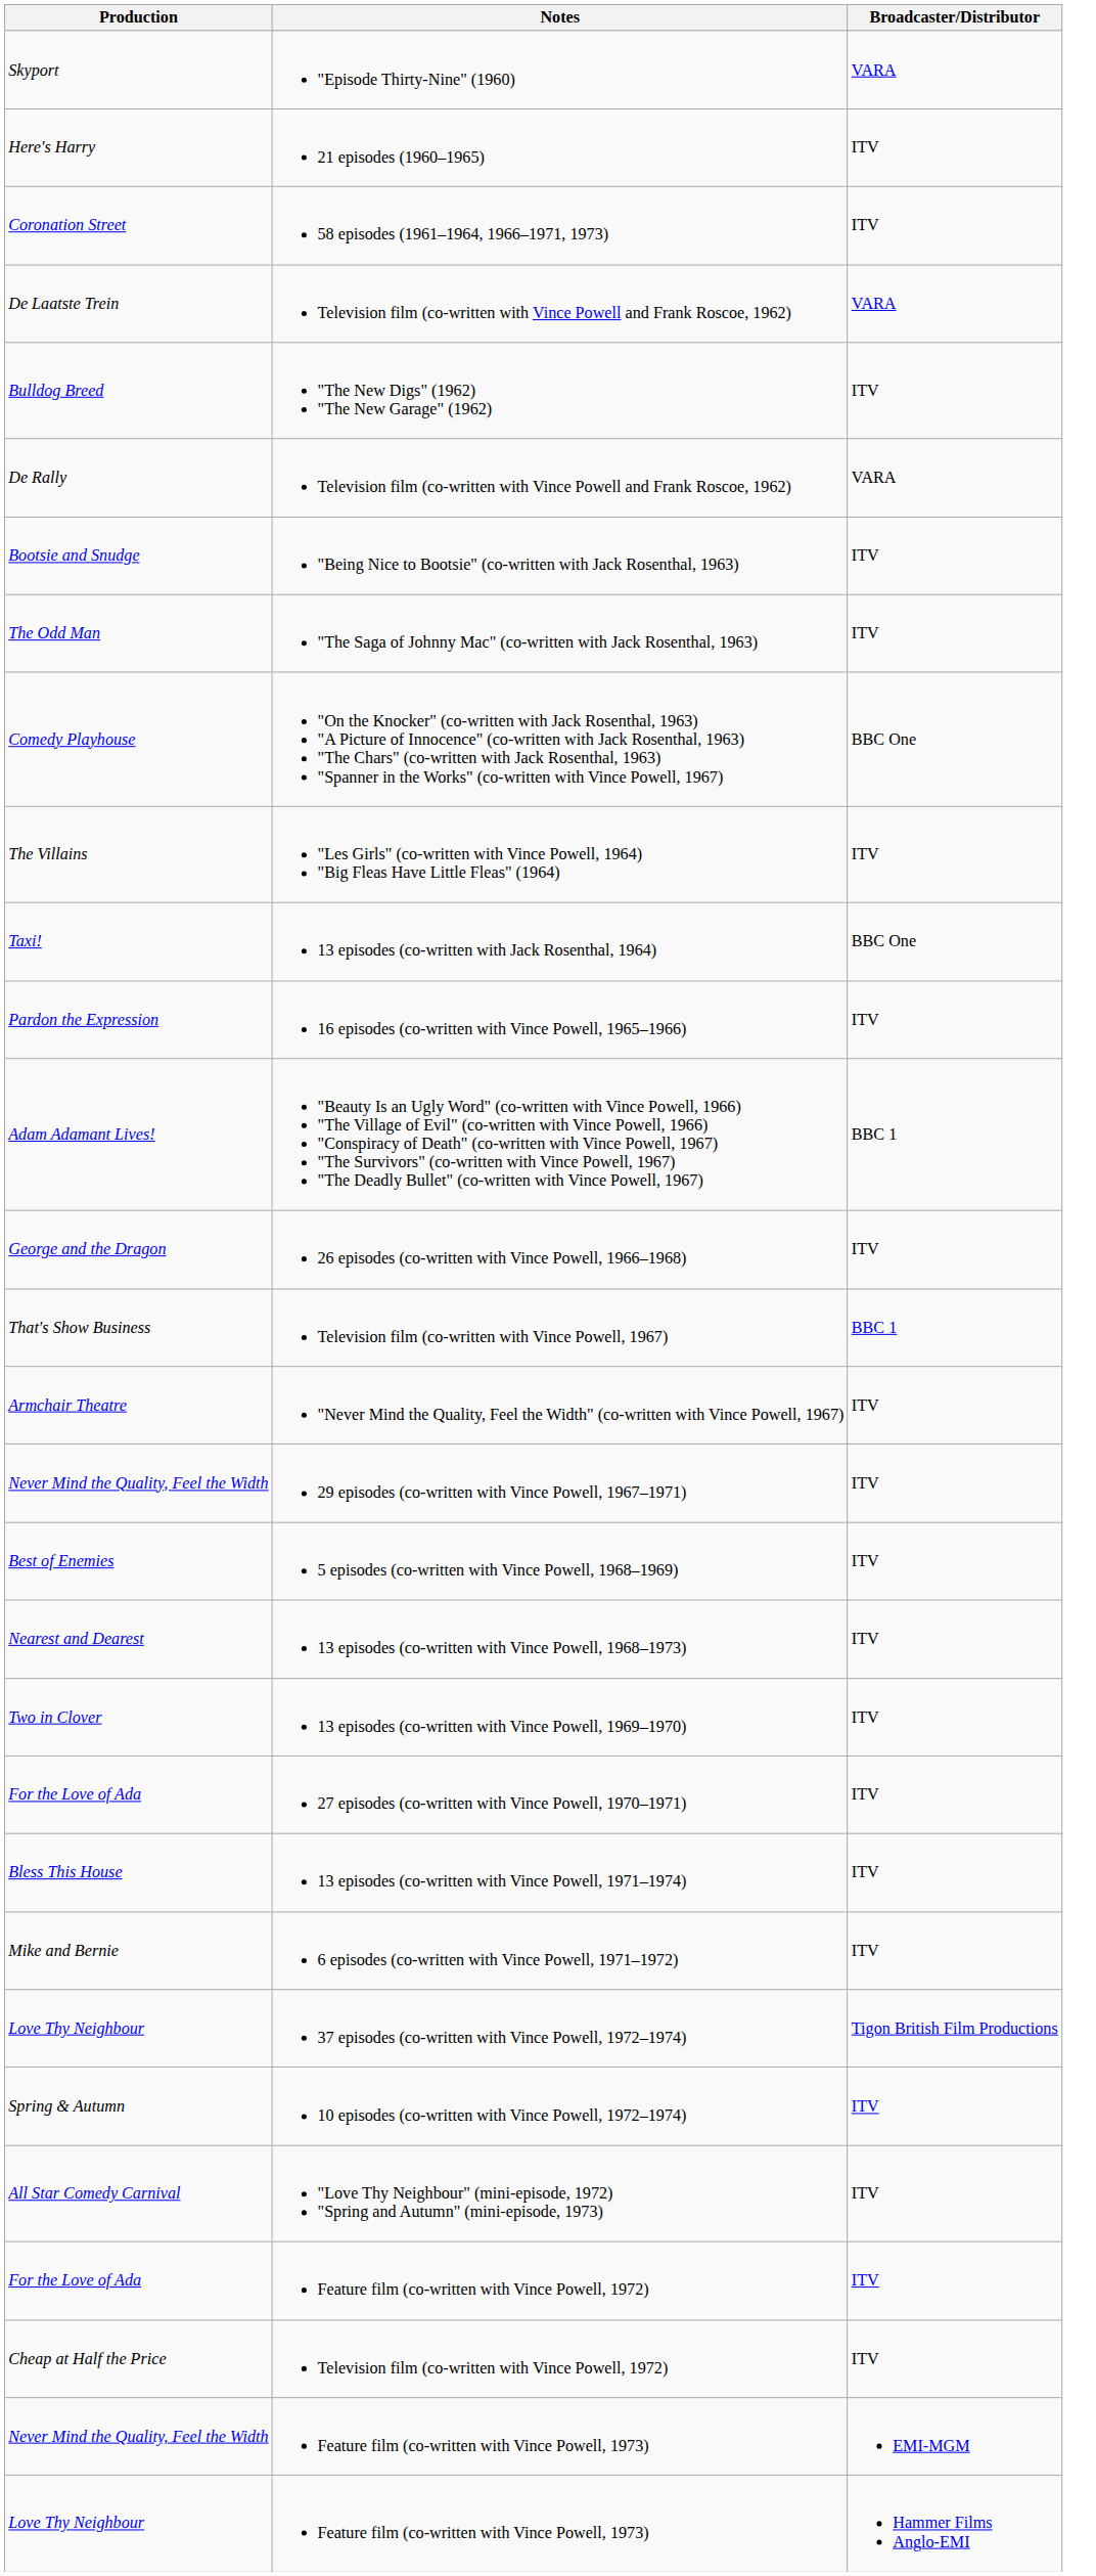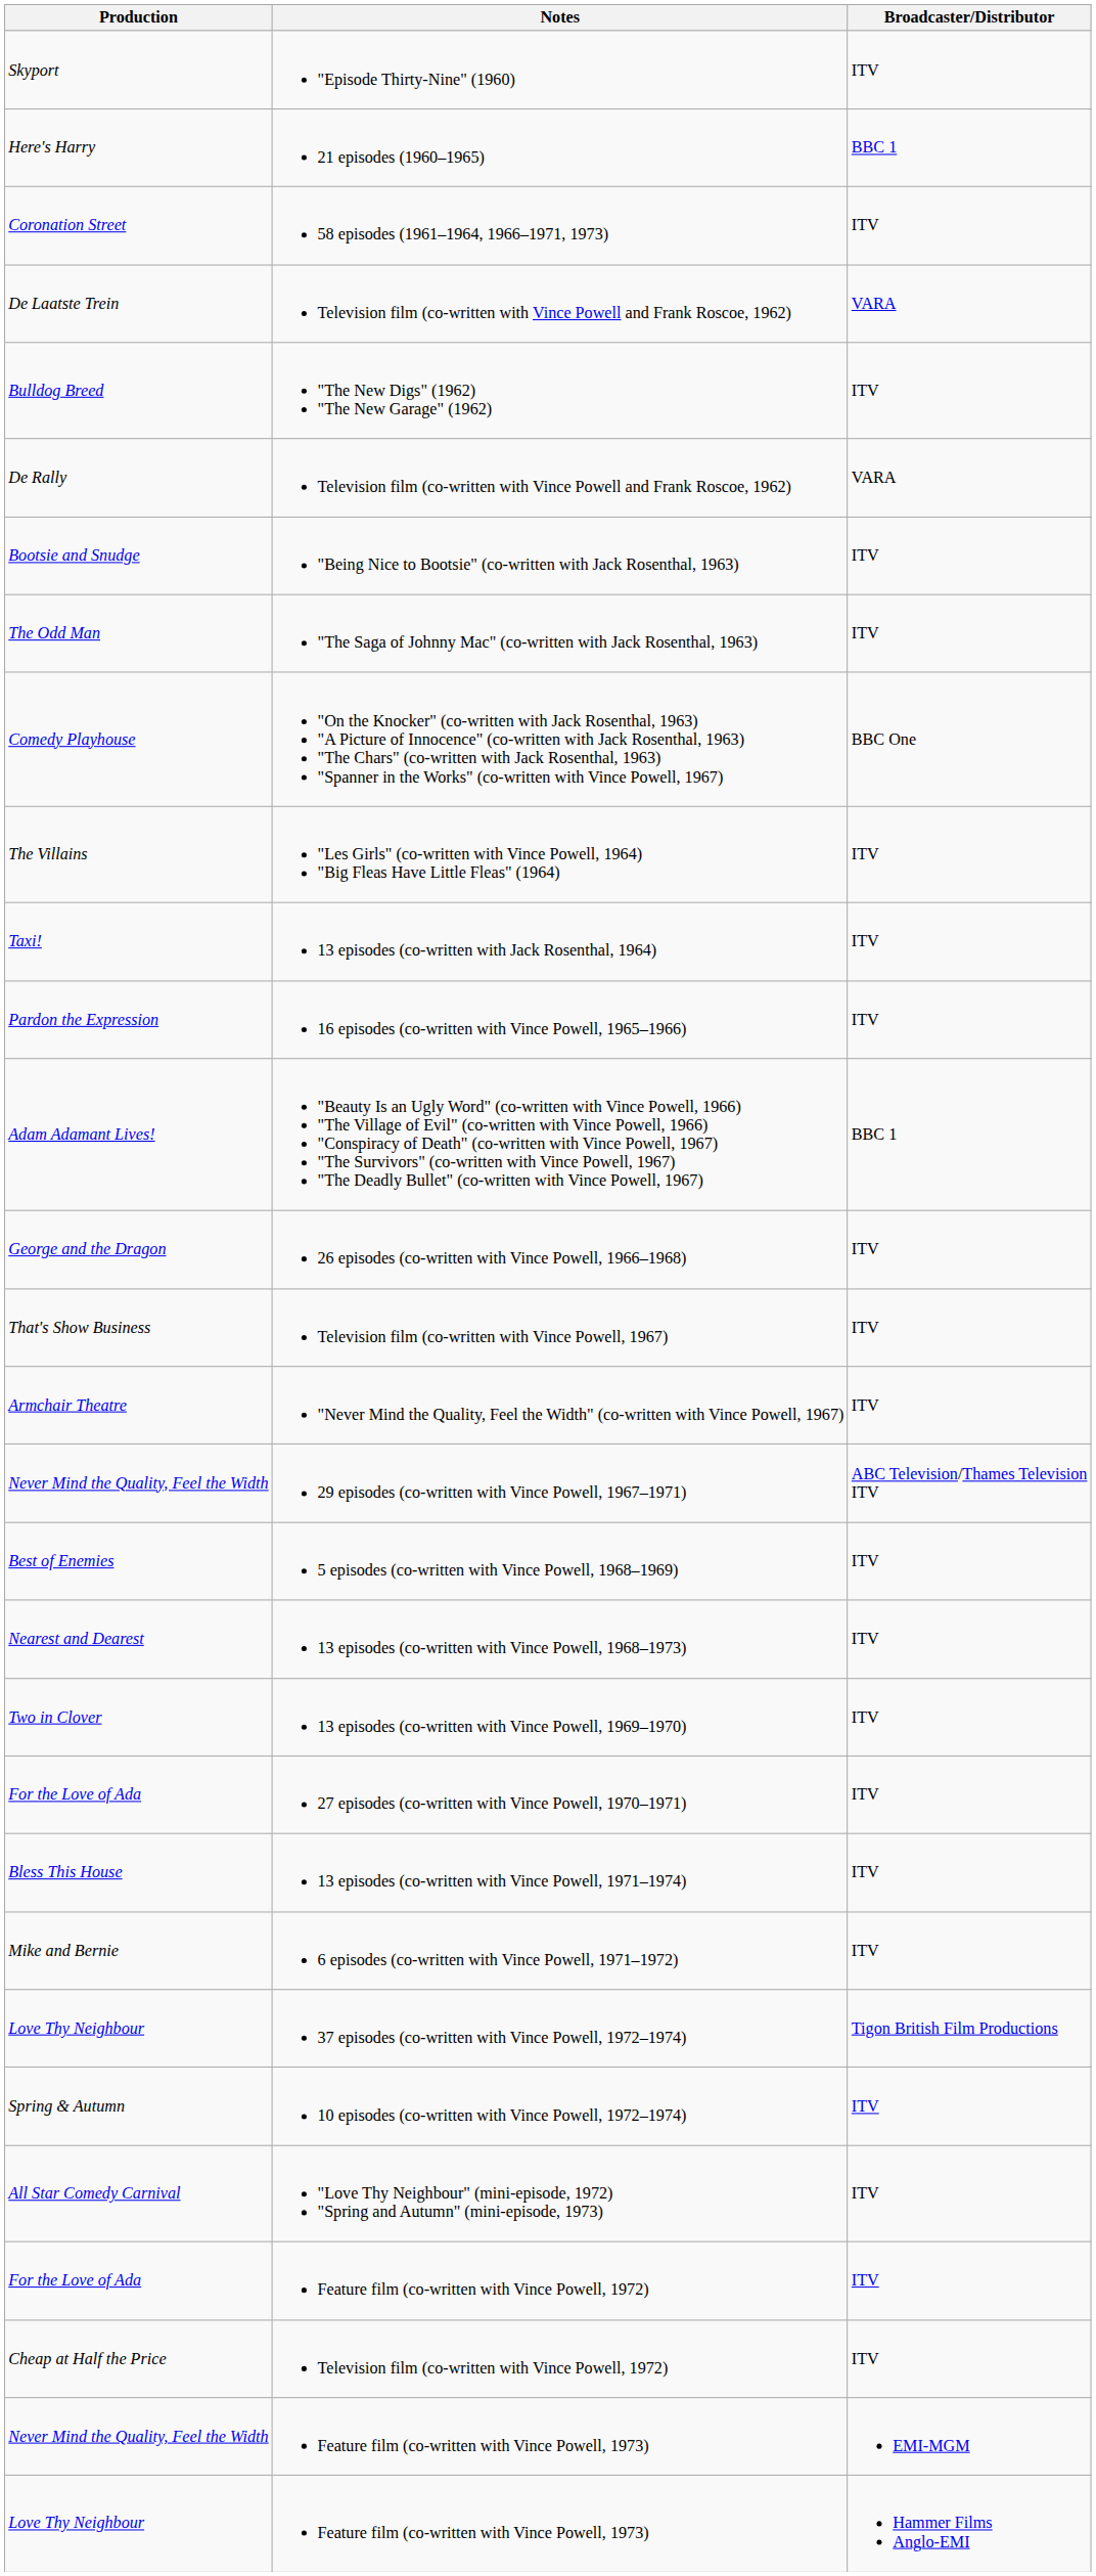"Episode Thirty-Nine" (1960) | Broadcaster/Distributor: VARA -> ITV
21 episodes (1960–1965) | Broadcaster/Distributor: ITV -> BBC 1
13 episodes (co-written with Jack Rosenthal, 1964) | Broadcaster/Distributor: BBC One -> ITV
Television film (co-written with Vince Powell, 1967) | Broadcaster/Distributor: BBC 1 -> ITV
29 episodes (co-written with Vince Powell, 1967–1971) | Broadcaster/Distributor: ITV -> ABC Television/Thames Television ITV
